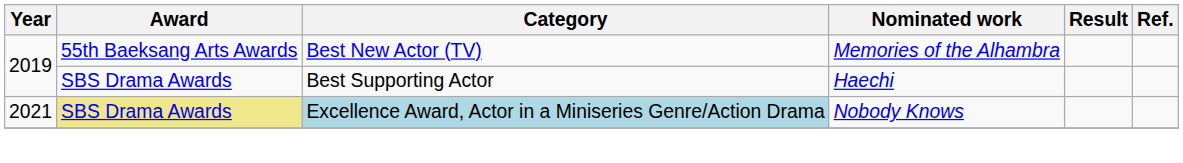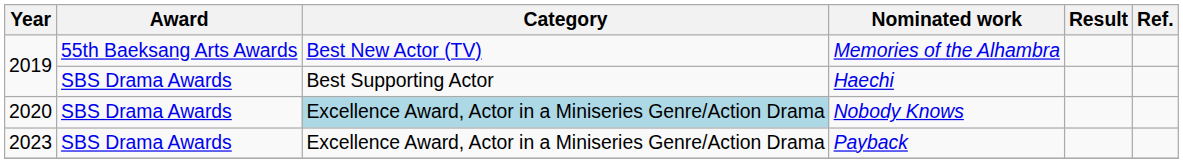Nobody Knows | Year: 2021 -> 2020
Nobody Knows | Award: khaki background -> no background
+ row: 2023 | SBS Drama Awards | Excellence Award, Actor in a Miniseries Genre/Action Drama | Payback
